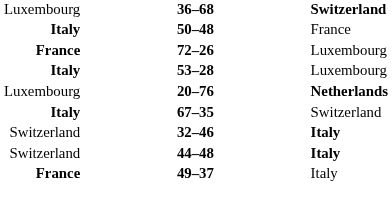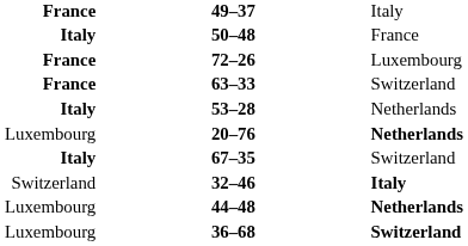rows swapped: 49–37 <-> 36–68
+ row: France | 63–33 | Switzerland
53–28 | column 3: Luxembourg -> Netherlands
44–48 | column 1: Switzerland -> Luxembourg
44–48 | column 3: Italy -> Netherlands
